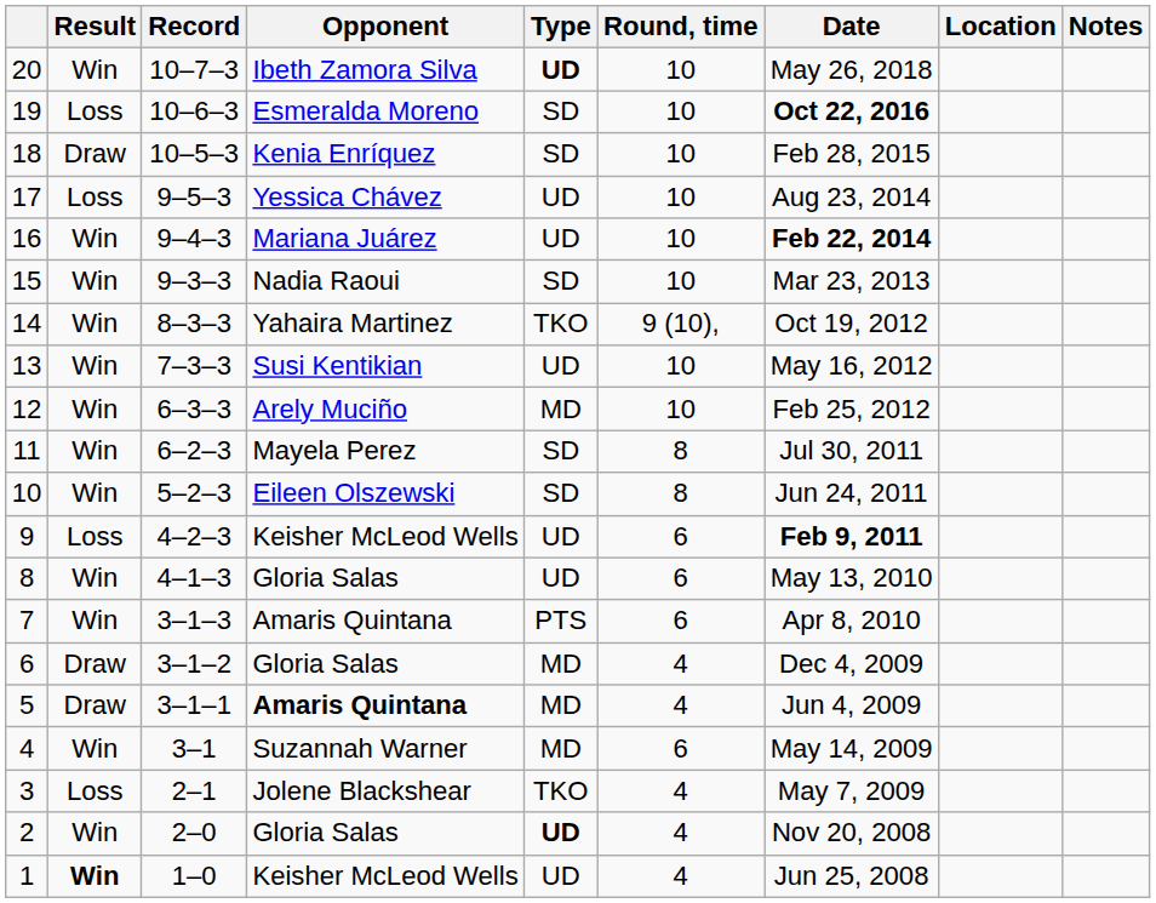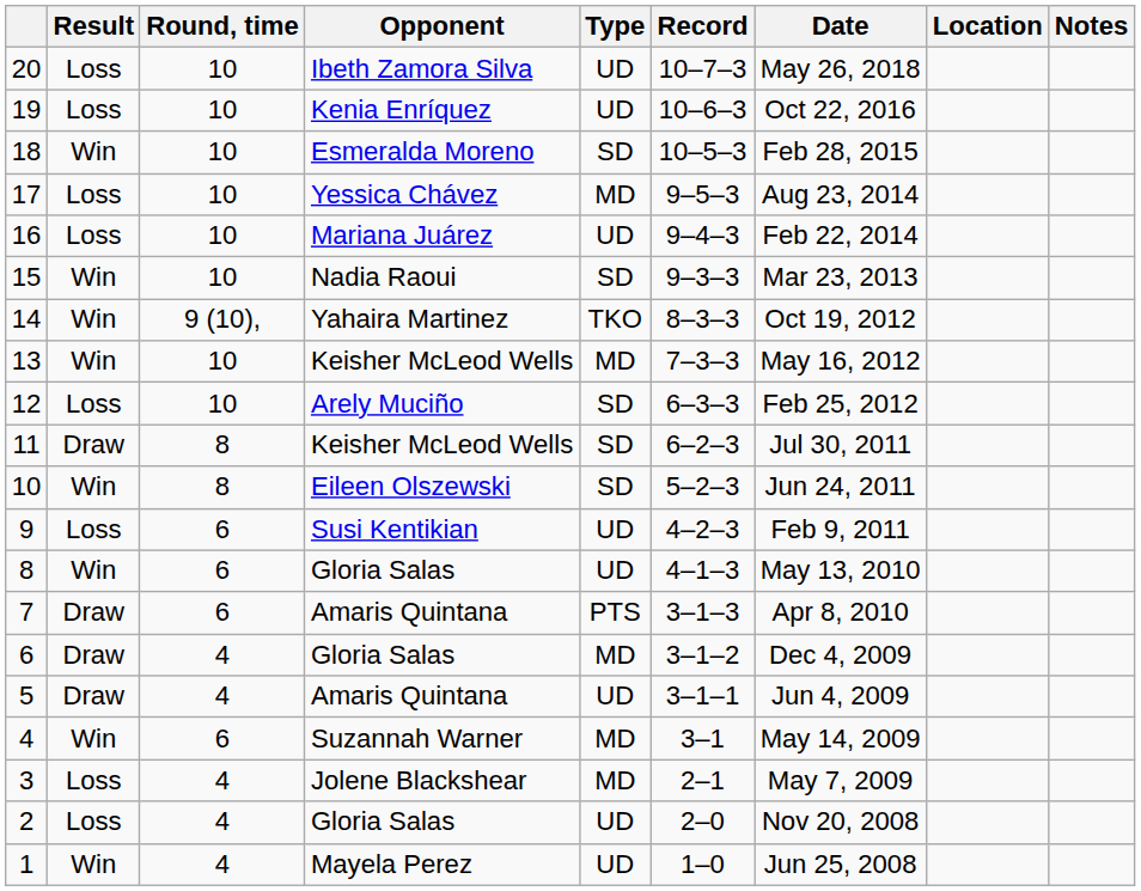columns swapped: Record <-> Round, time
20 | Result: Win -> Loss
20 | Type: bold -> normal
19 | Opponent: Esmeralda Moreno -> Kenia Enríquez
19 | Type: SD -> UD
19 | Date: bold -> normal
18 | Result: Draw -> Win
18 | Opponent: Kenia Enríquez -> Esmeralda Moreno
17 | Type: UD -> MD
16 | Result: Win -> Loss
16 | Date: bold -> normal
13 | Opponent: Susi Kentikian -> Keisher McLeod Wells
13 | Type: UD -> MD
12 | Result: Win -> Loss
12 | Type: MD -> SD
11 | Result: Win -> Draw
11 | Opponent: Mayela Perez -> Keisher McLeod Wells
9 | Opponent: Keisher McLeod Wells -> Susi Kentikian
9 | Date: bold -> normal
7 | Result: Win -> Draw
5 | Opponent: bold -> normal
5 | Type: MD -> UD
3 | Type: TKO -> MD
2 | Result: Win -> Loss
2 | Type: bold -> normal
1 | Result: bold -> normal
1 | Opponent: Keisher McLeod Wells -> Mayela Perez
